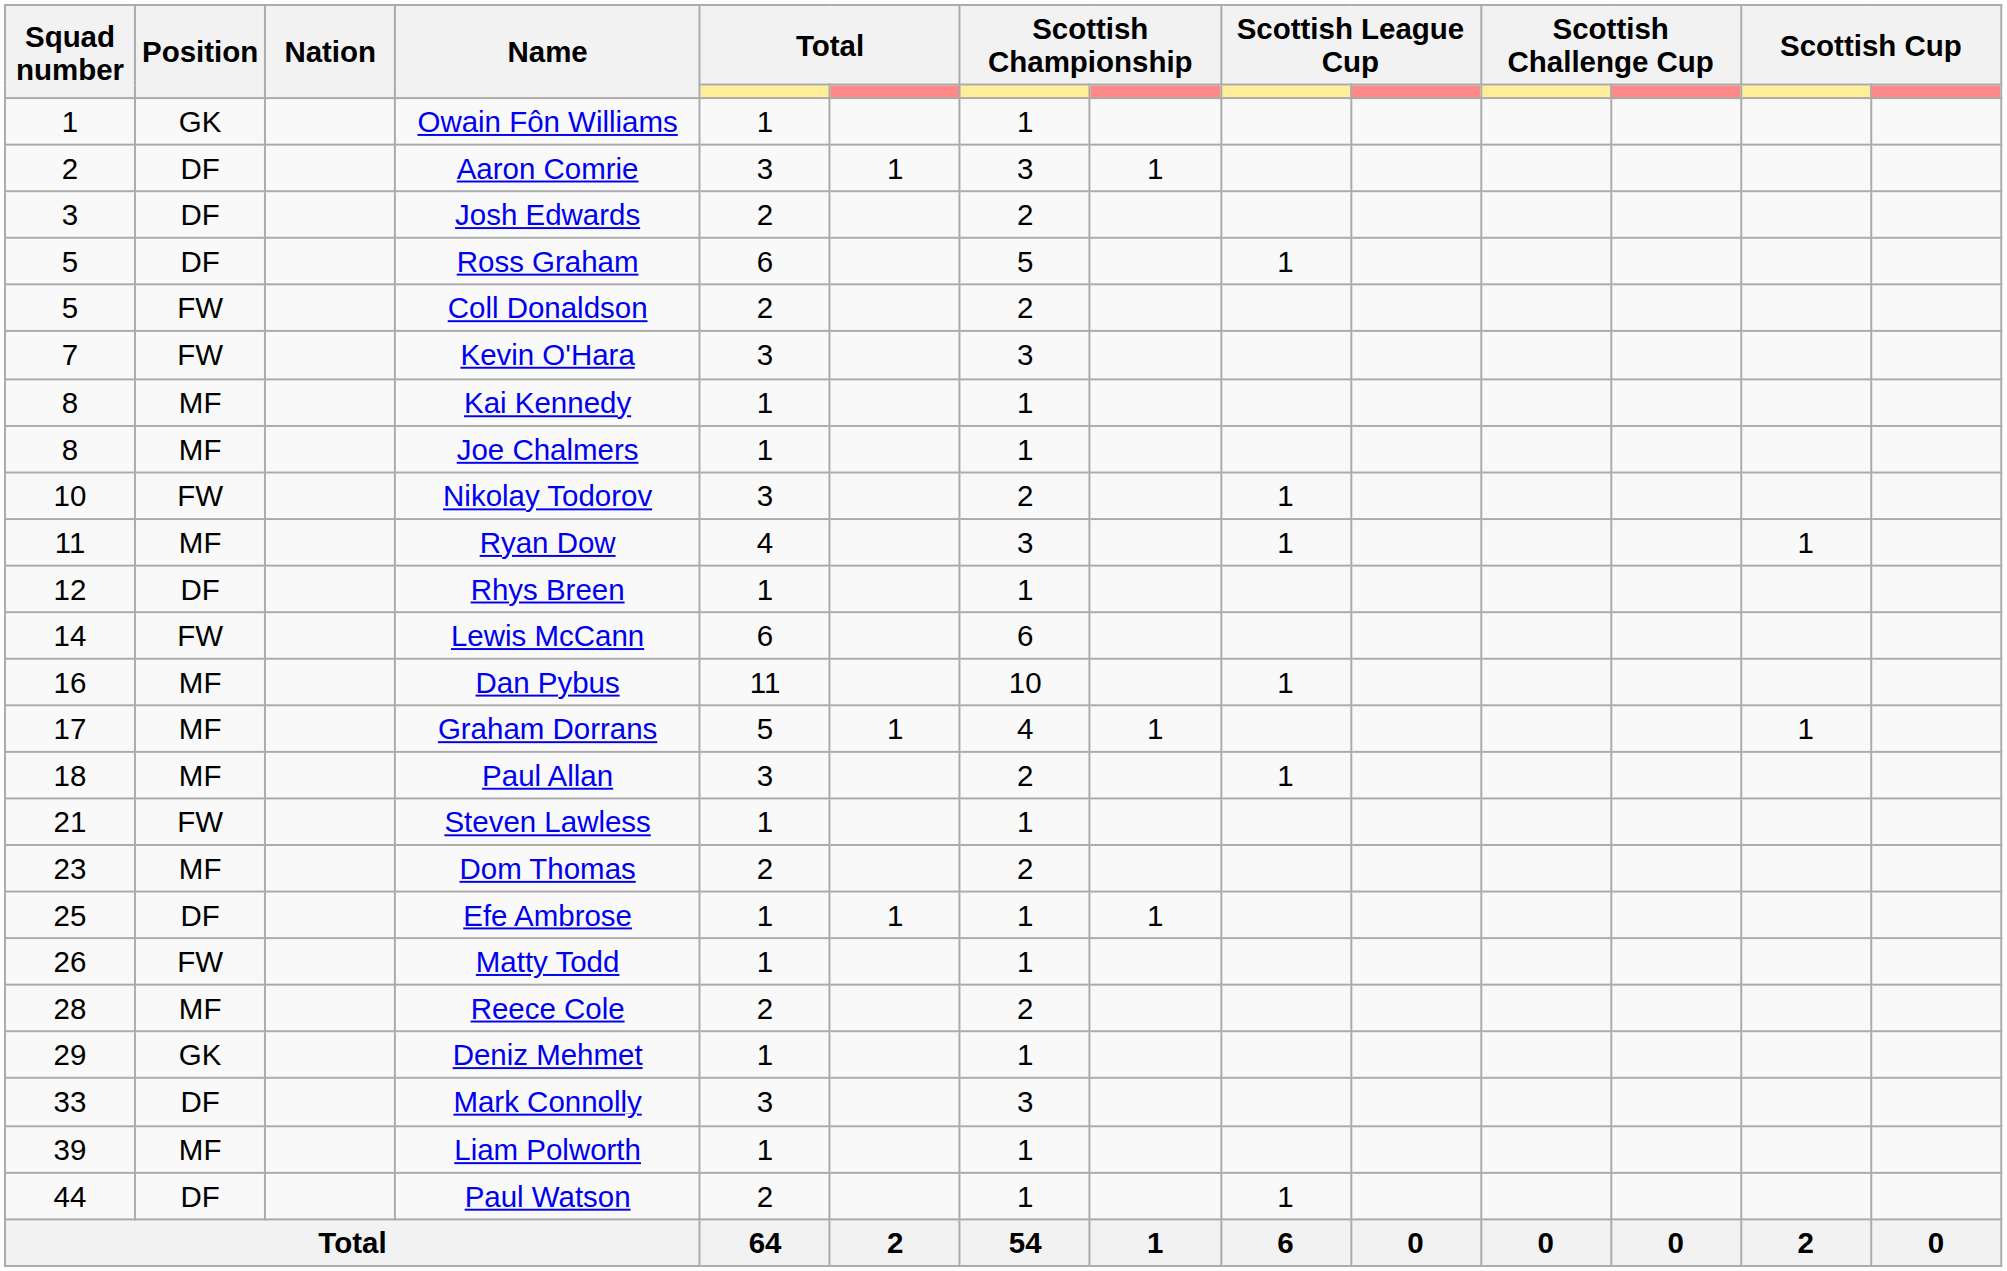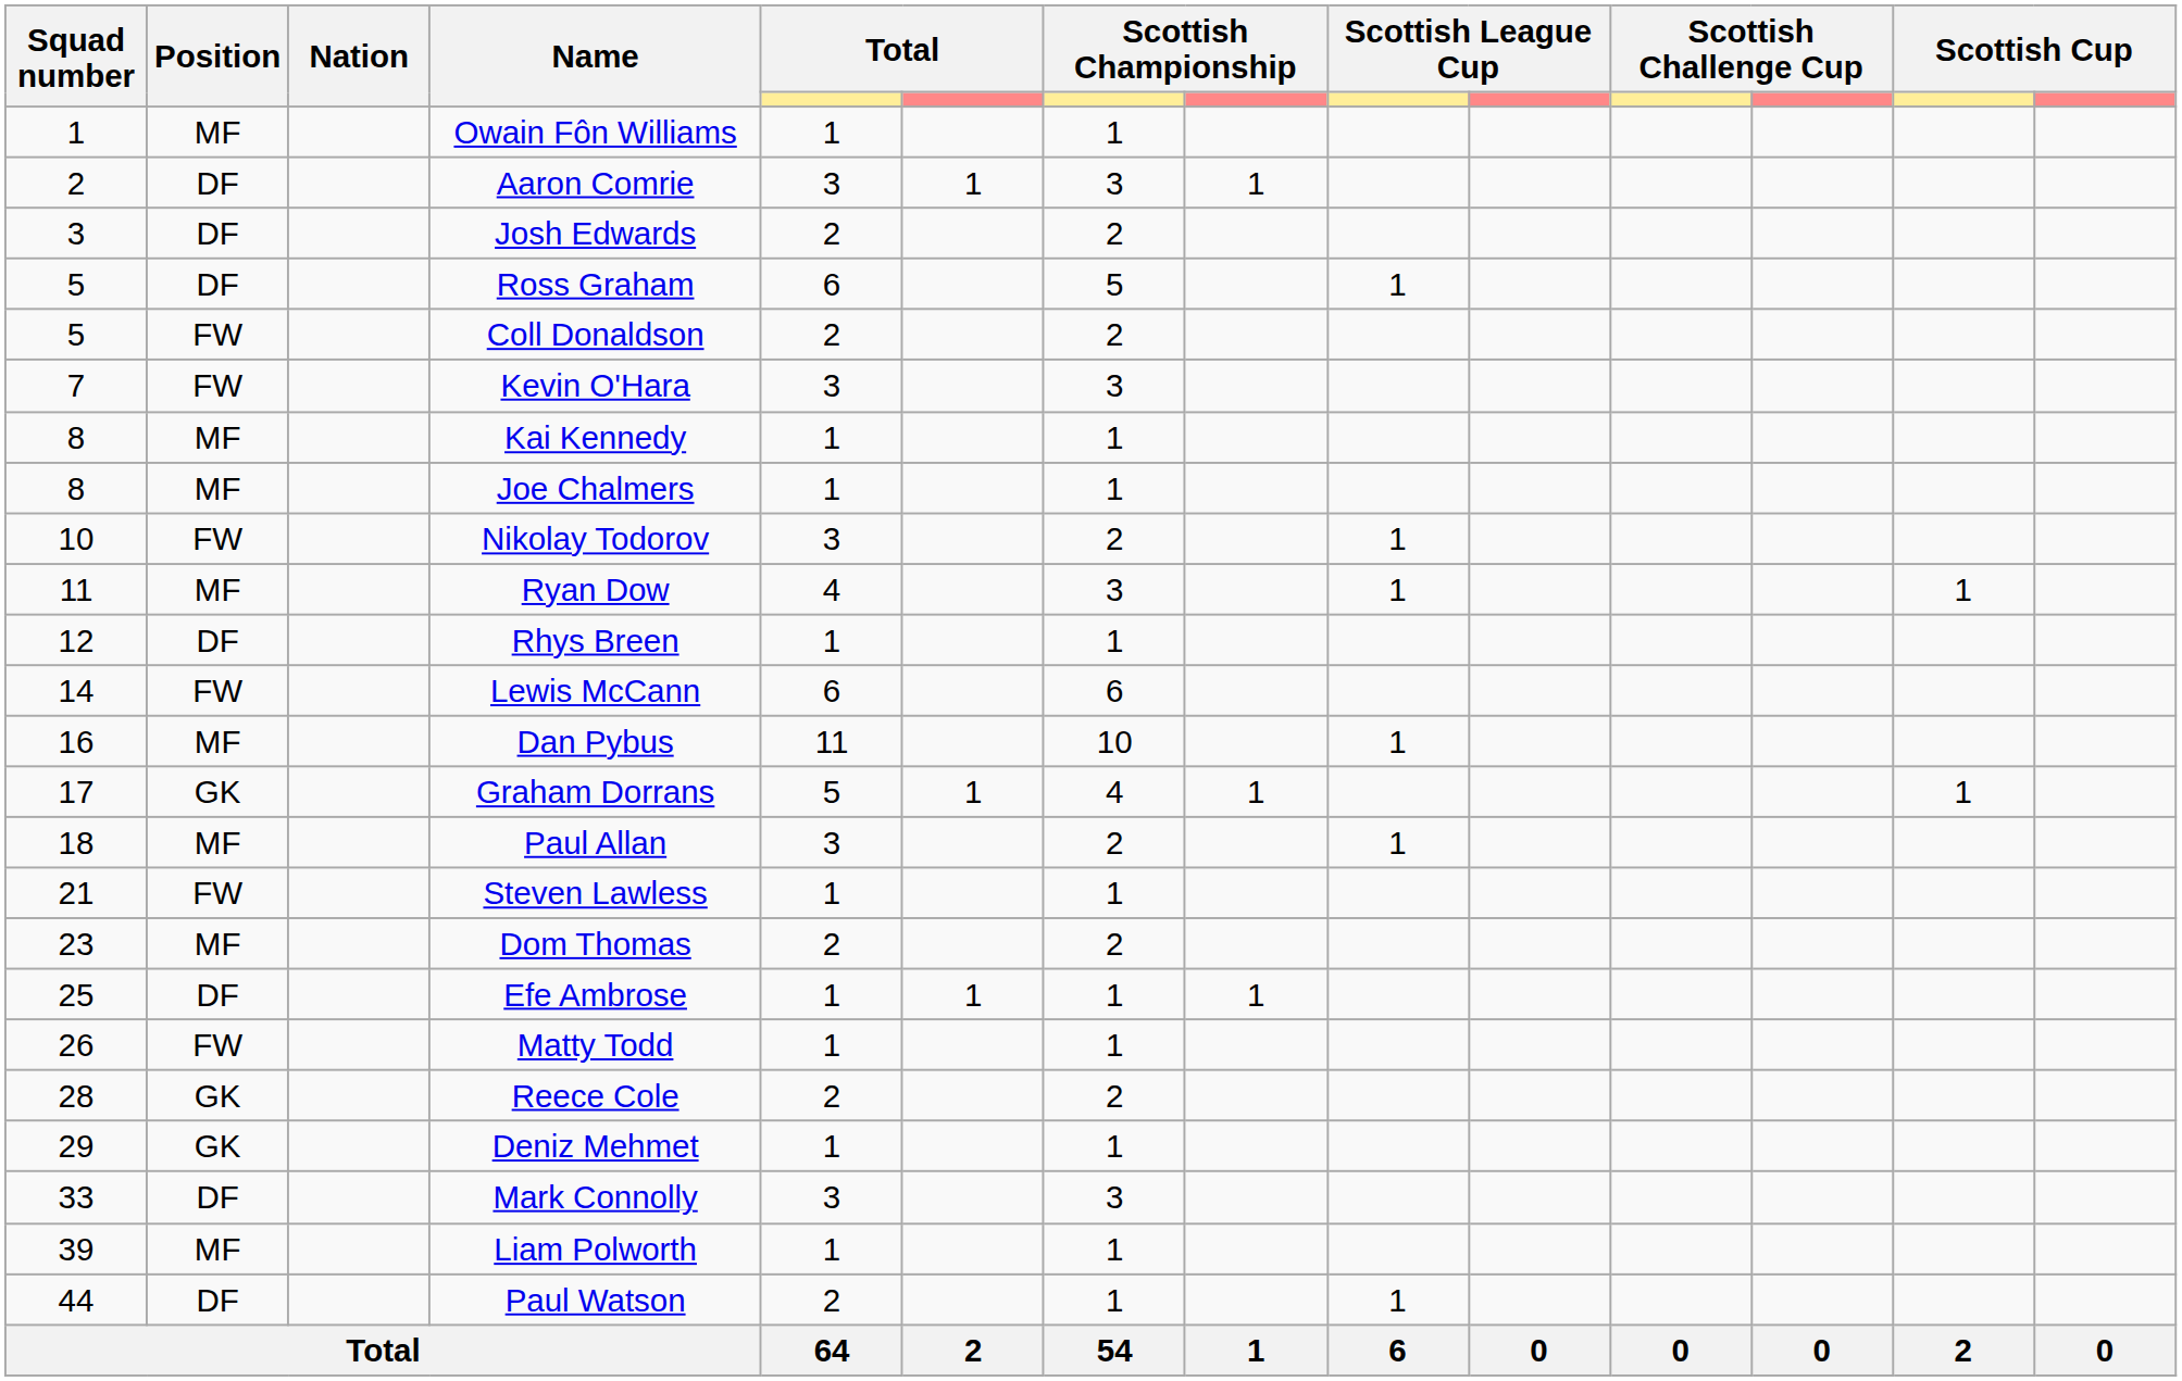Owain Fôn Williams | Position: GK -> MF
Graham Dorrans | Position: MF -> GK
Reece Cole | Position: MF -> GK
